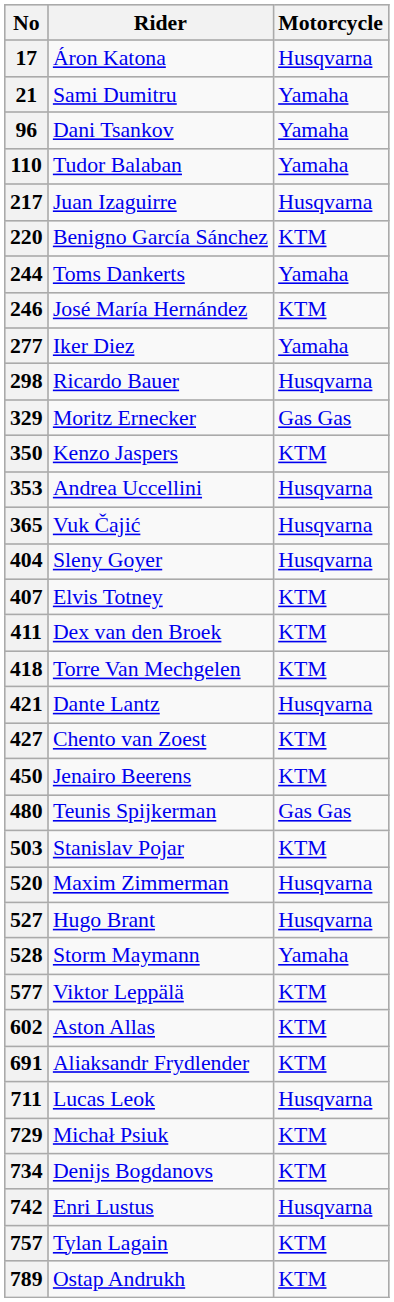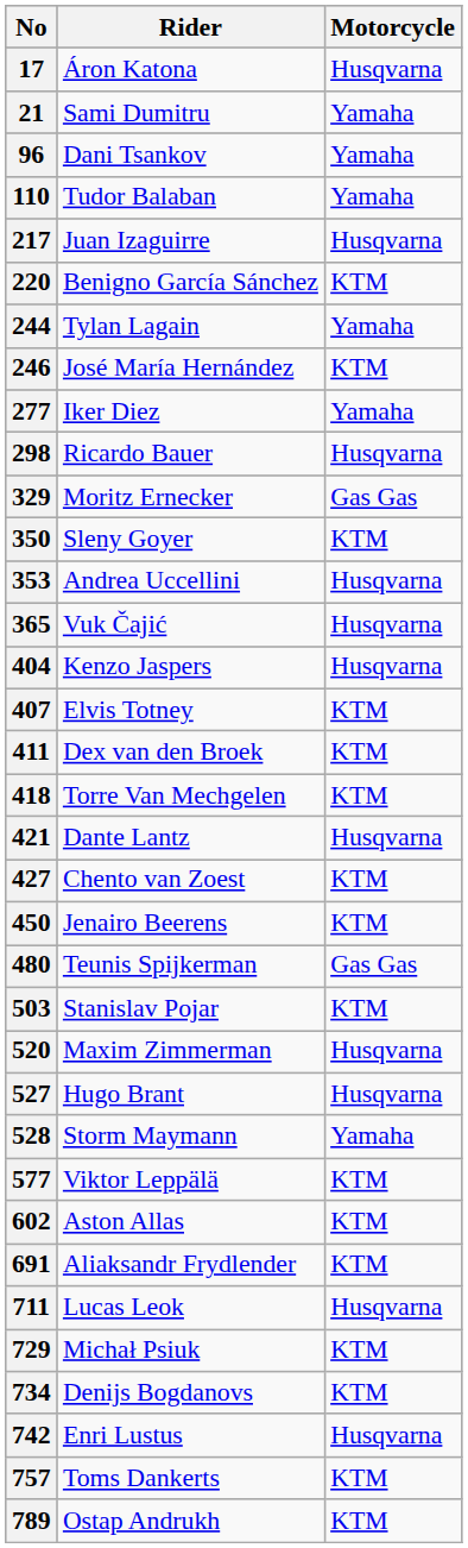244 | Rider: Toms Dankerts -> Tylan Lagain
350 | Rider: Kenzo Jaspers -> Sleny Goyer
404 | Rider: Sleny Goyer -> Kenzo Jaspers
757 | Rider: Tylan Lagain -> Toms Dankerts
